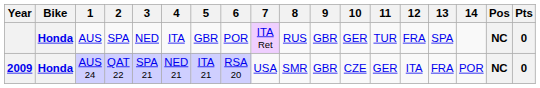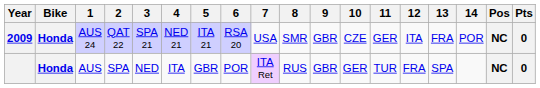rows swapped: AUS 24 <-> AUS
